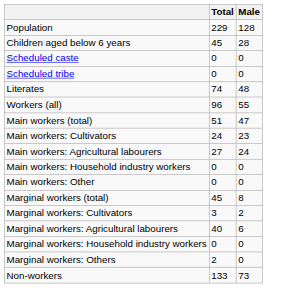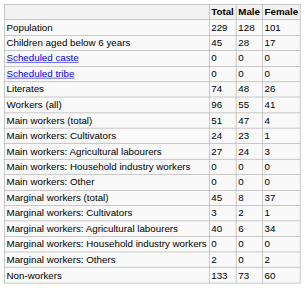+ column: Female | 101 | 17 | 0 | 0 | 26 | 41 | 4 | 1 | 3 | 0 | 0 | 37 | 1 | 34 | 0 | 2 | 60
